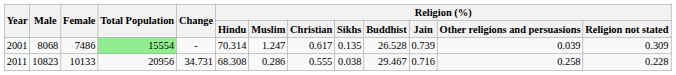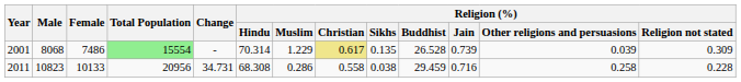2001 | Religion (%) / Muslim: 1.247 -> 1.229
2001 | Religion (%) / Christian: no background -> khaki background
2011 | Religion (%) / Christian: 0.555 -> 0.558
2011 | Religion (%) / Buddhist: 29.467 -> 29.459
